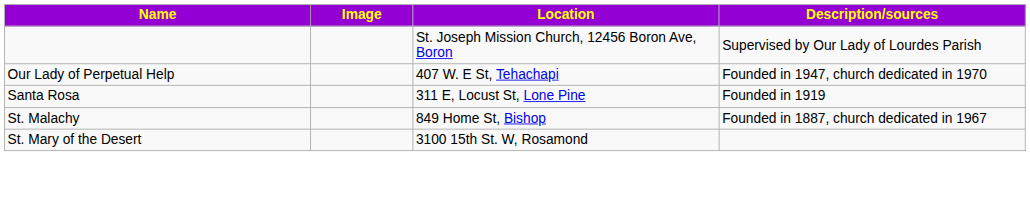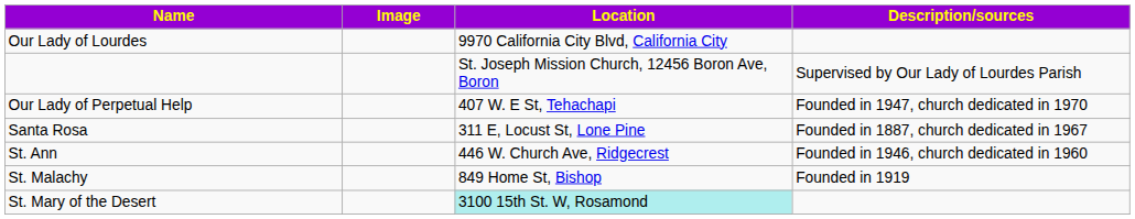+ row: Our Lady of Lourdes | 9970 California City Blvd, California City
Santa Rosa | Description/sources: Founded in 1919 -> Founded in 1887, church dedicated in 1967
+ row: St. Ann | 446 W. Church Ave, Ridgecrest | Founded in 1946, church dedicated in 1960
St. Malachy | Description/sources: Founded in 1887, church dedicated in 1967 -> Founded in 1919
St. Mary of the Desert | Location: no background -> paleturquoise background
